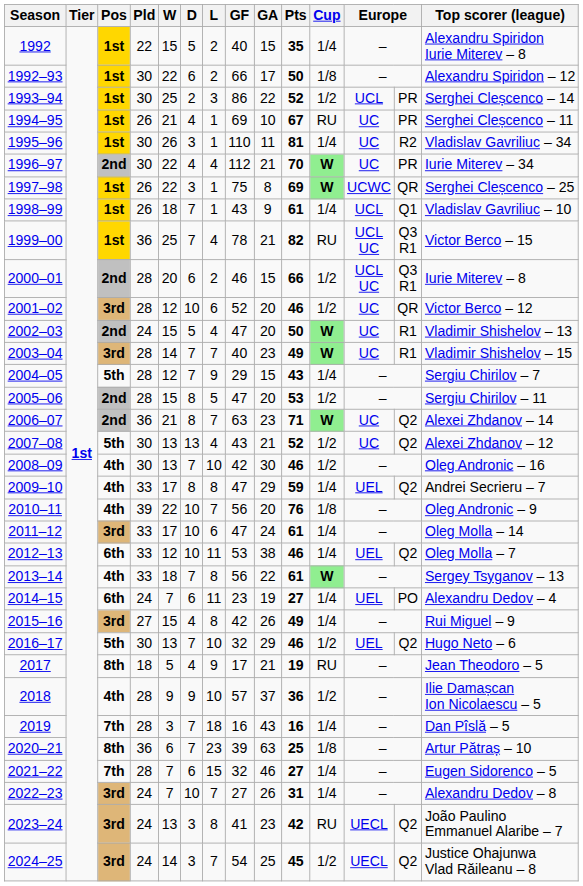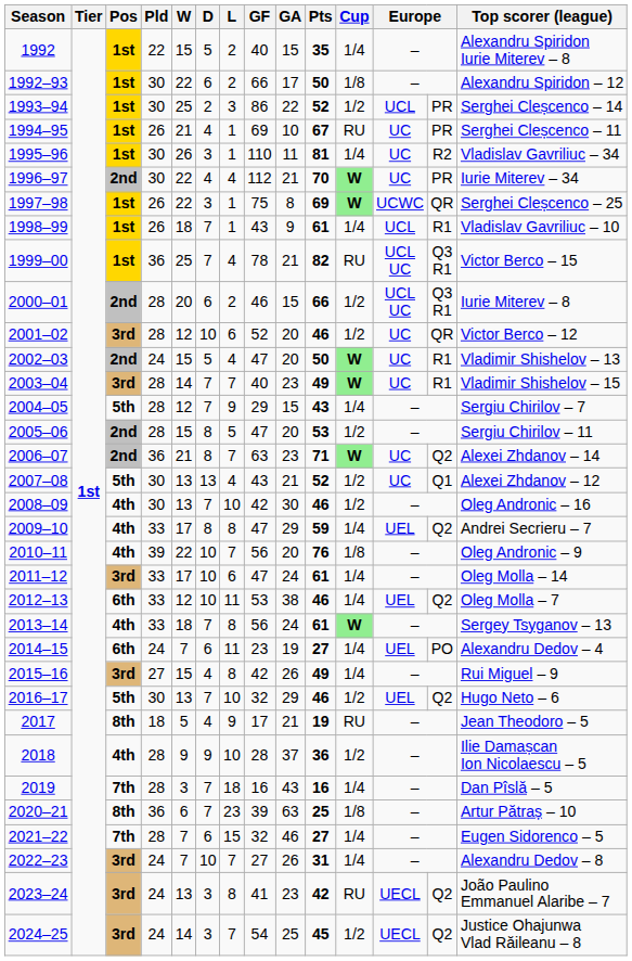1998–99 | column 13: Q1 -> R1
2007–08 | column 13: Q2 -> Q1
2013–14 | GA: 22 -> 24
2018 | GF: 57 -> 28
